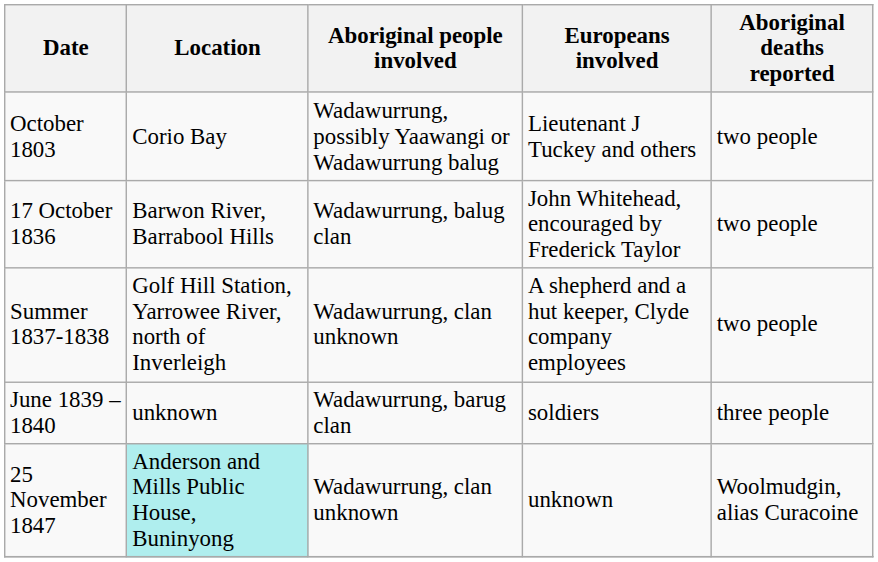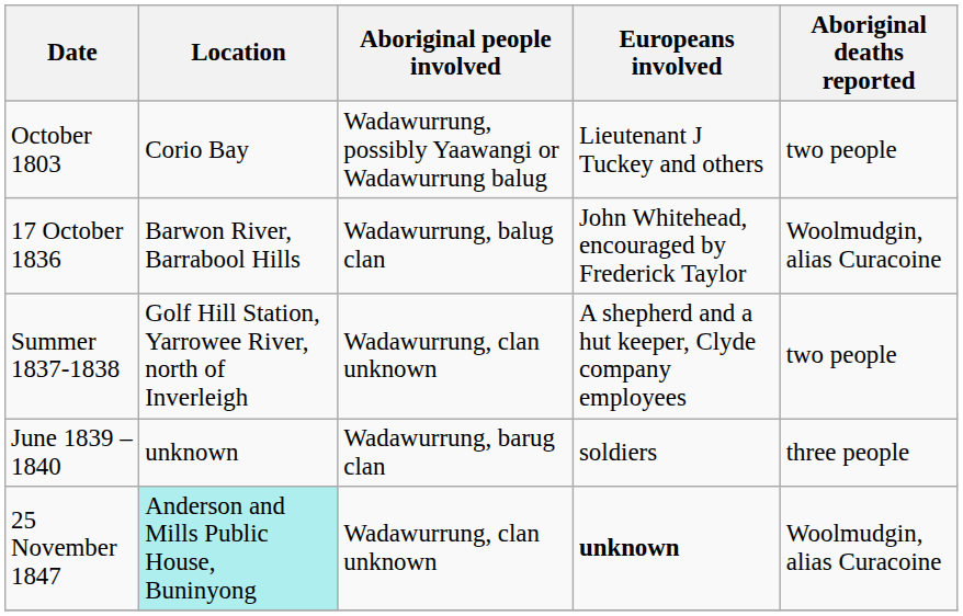17 October 1836 | Aboriginal deaths reported: two people -> Woolmudgin, alias Curacoine
25 November 1847 | Europeans involved: normal -> bold
